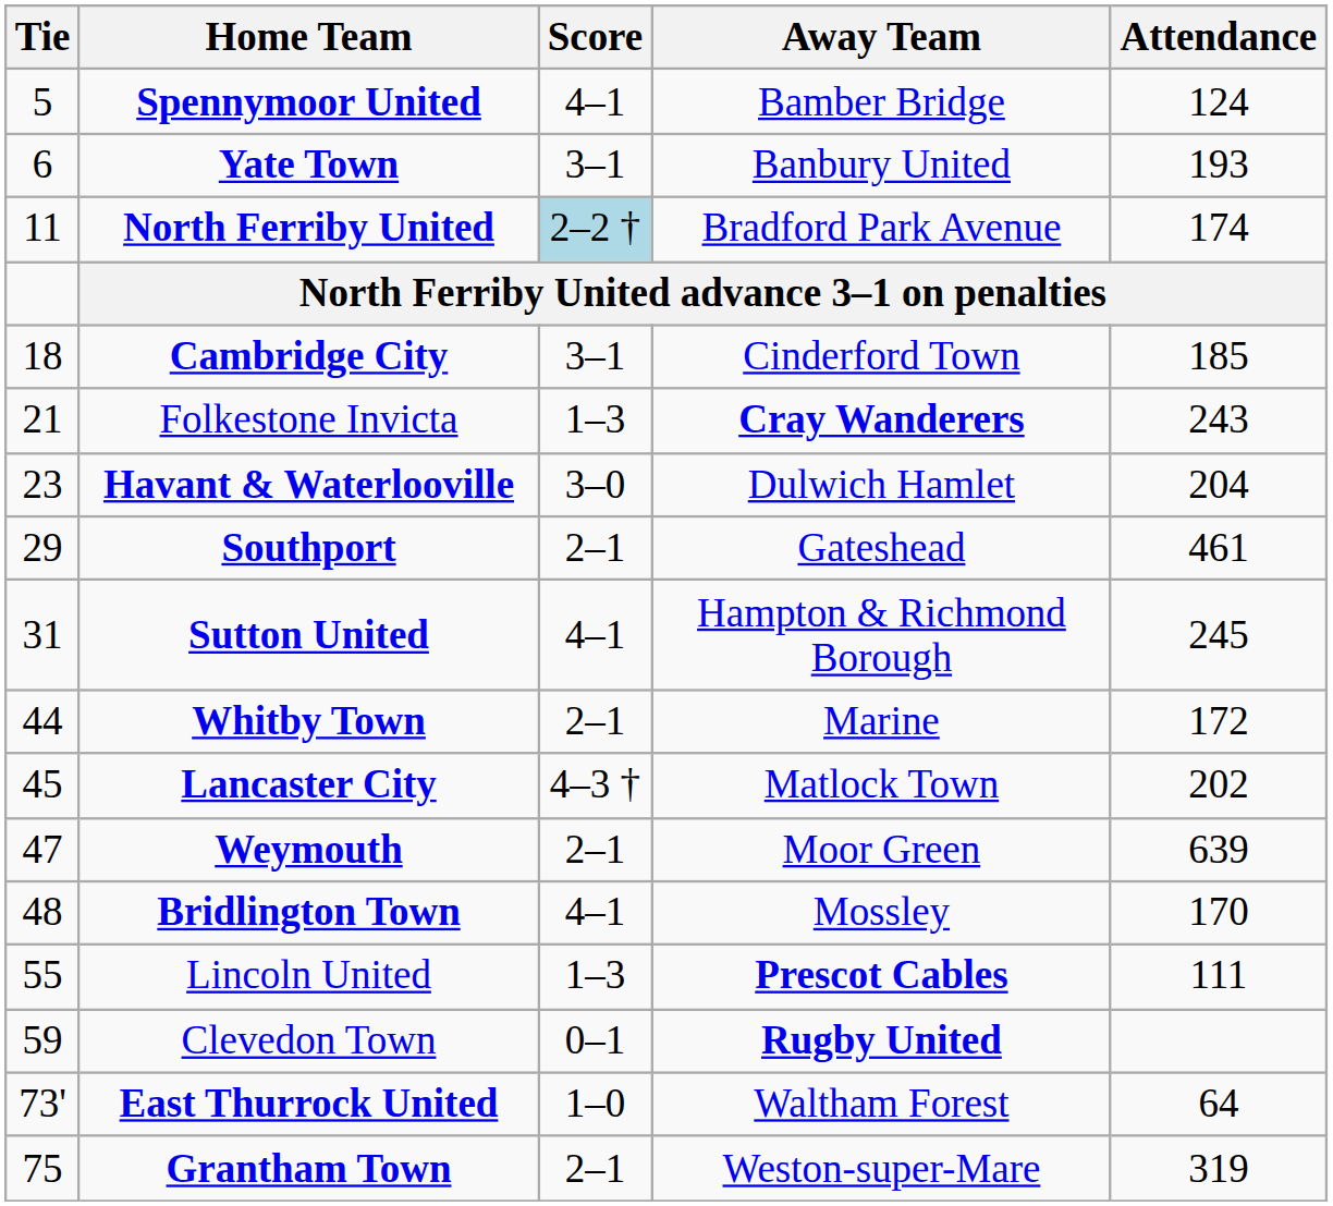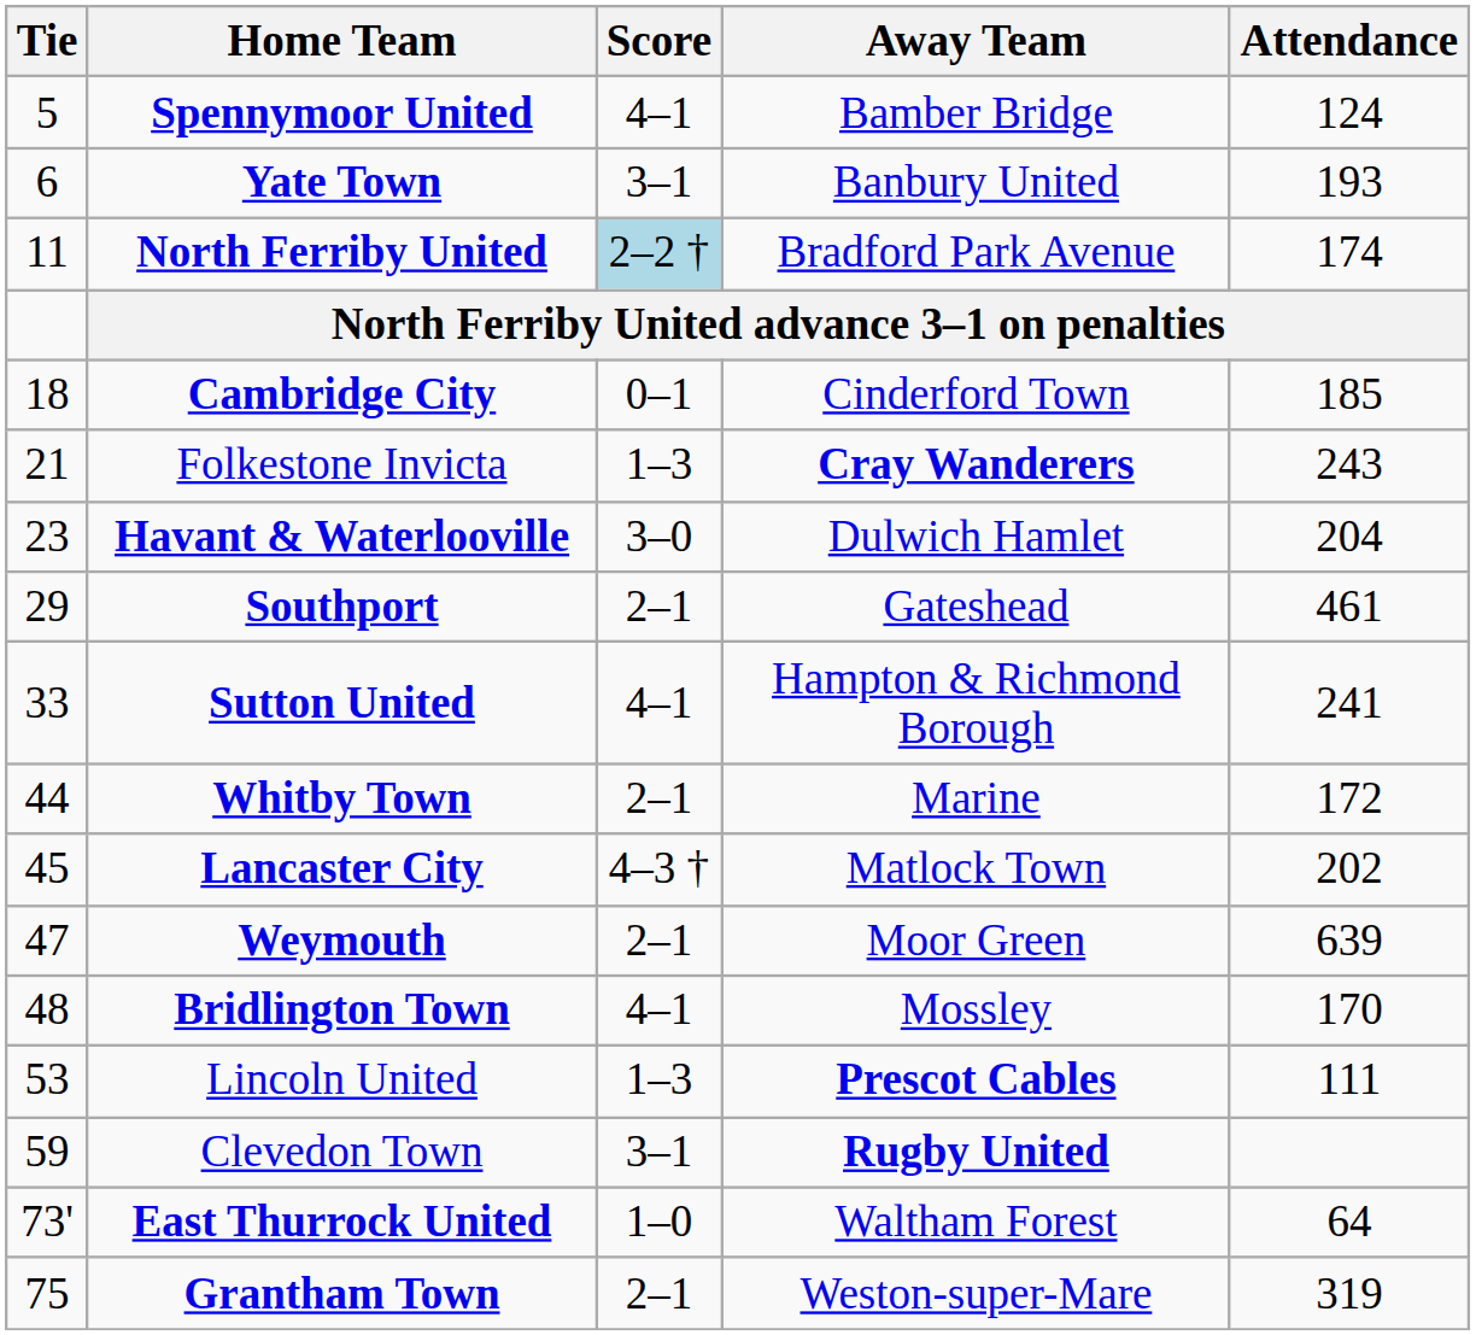Cambridge City | Score: 3–1 -> 0–1
Sutton United | Tie: 31 -> 33
Sutton United | Attendance: 245 -> 241
Lincoln United | Tie: 55 -> 53
Clevedon Town | Score: 0–1 -> 3–1
